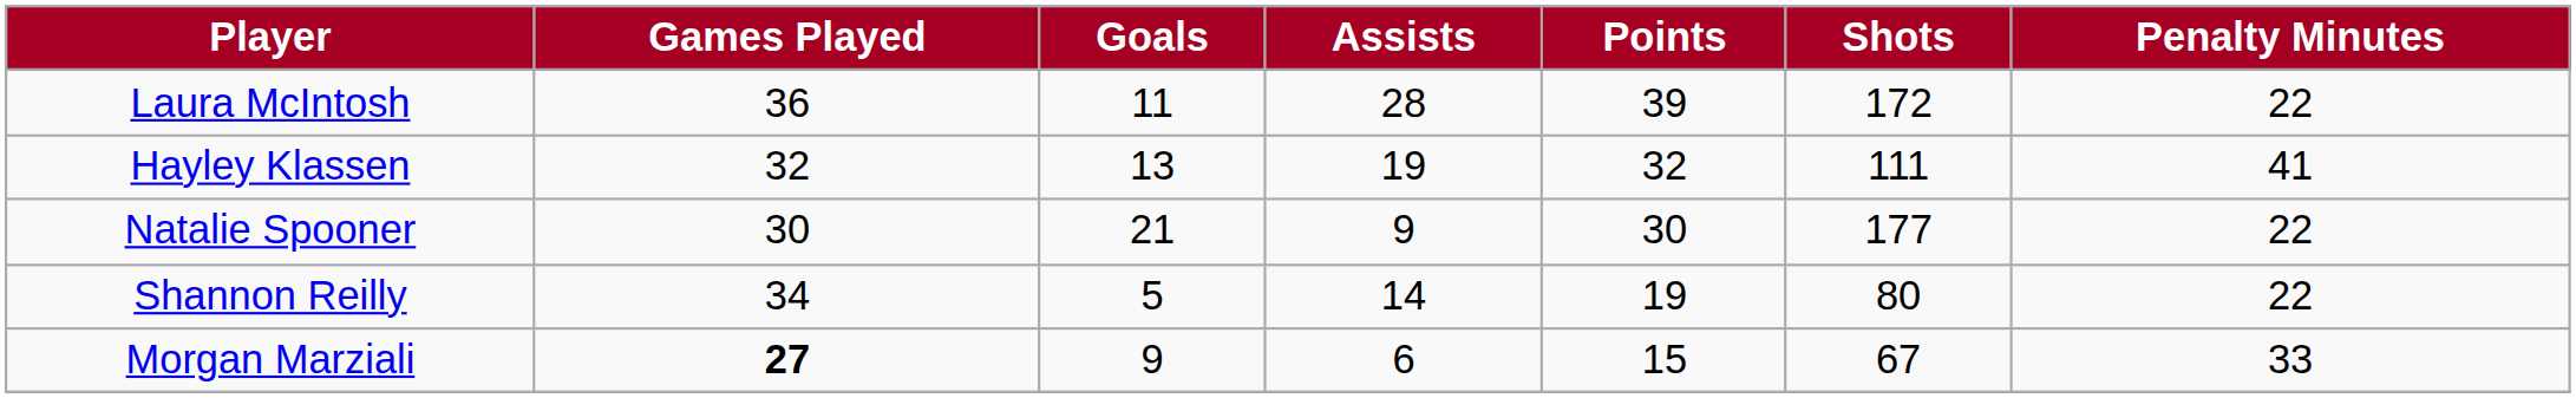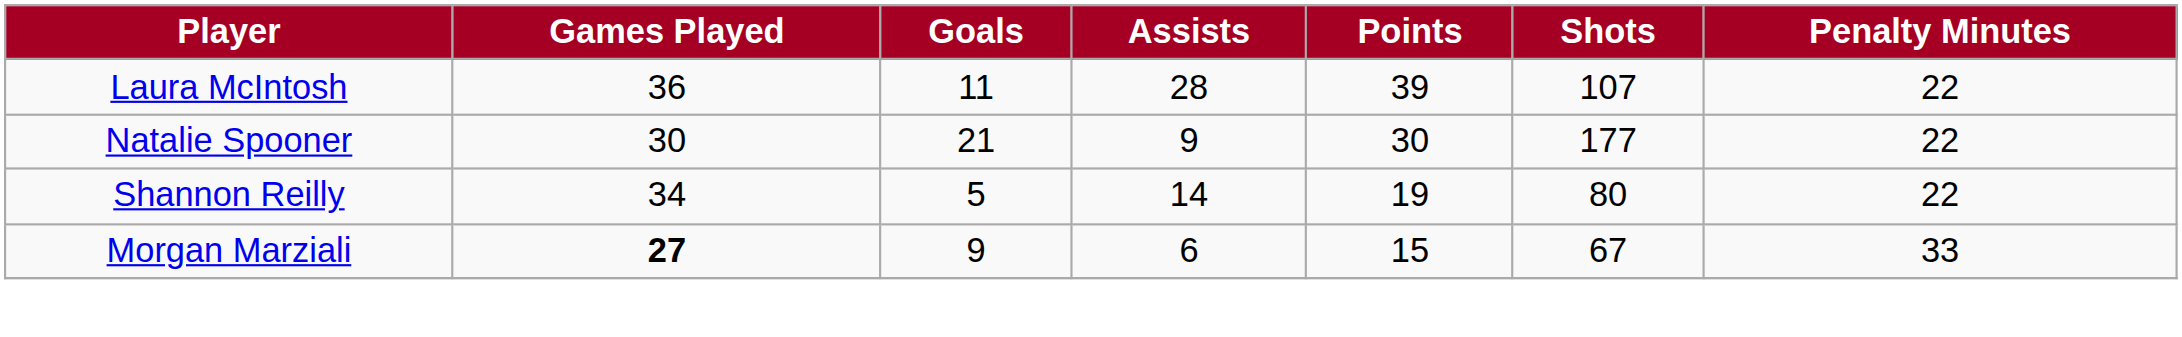Laura McIntosh | Shots: 172 -> 107
- row: Hayley Klassen | 32 | 13 | 19 | 32 | 111 | 41
